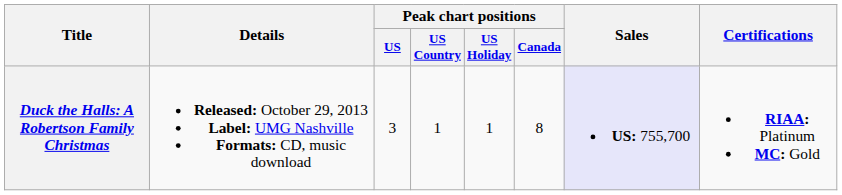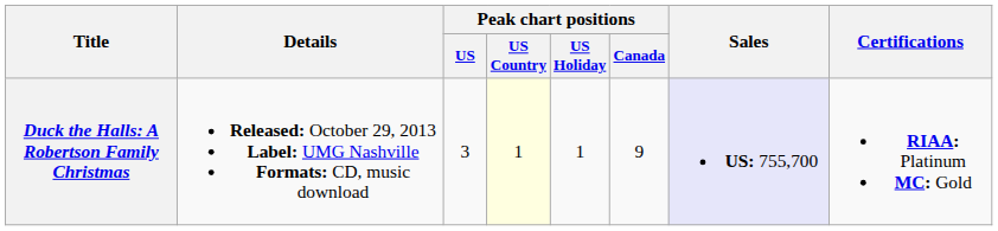Duck the Halls: A Robertson Family Christmas | Peak chart positions / US Country: no background -> lightyellow background
Duck the Halls: A Robertson Family Christmas | Peak chart positions / Canada: 8 -> 9
